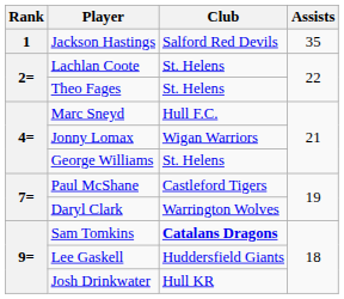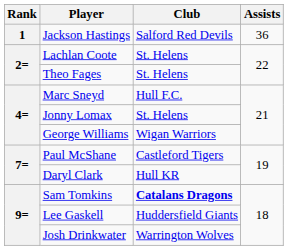Jackson Hastings | Assists: 35 -> 36
Jonny Lomax | Club: Wigan Warriors -> St. Helens
George Williams | Club: St. Helens -> Wigan Warriors
Daryl Clark | Club: Warrington Wolves -> Hull KR
Josh Drinkwater | Club: Hull KR -> Warrington Wolves
